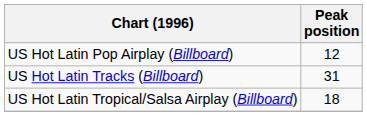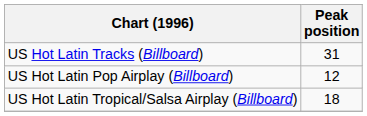rows swapped: US Hot Latin Tracks (Billboard) <-> US Hot Latin Pop Airplay (Billboard)
